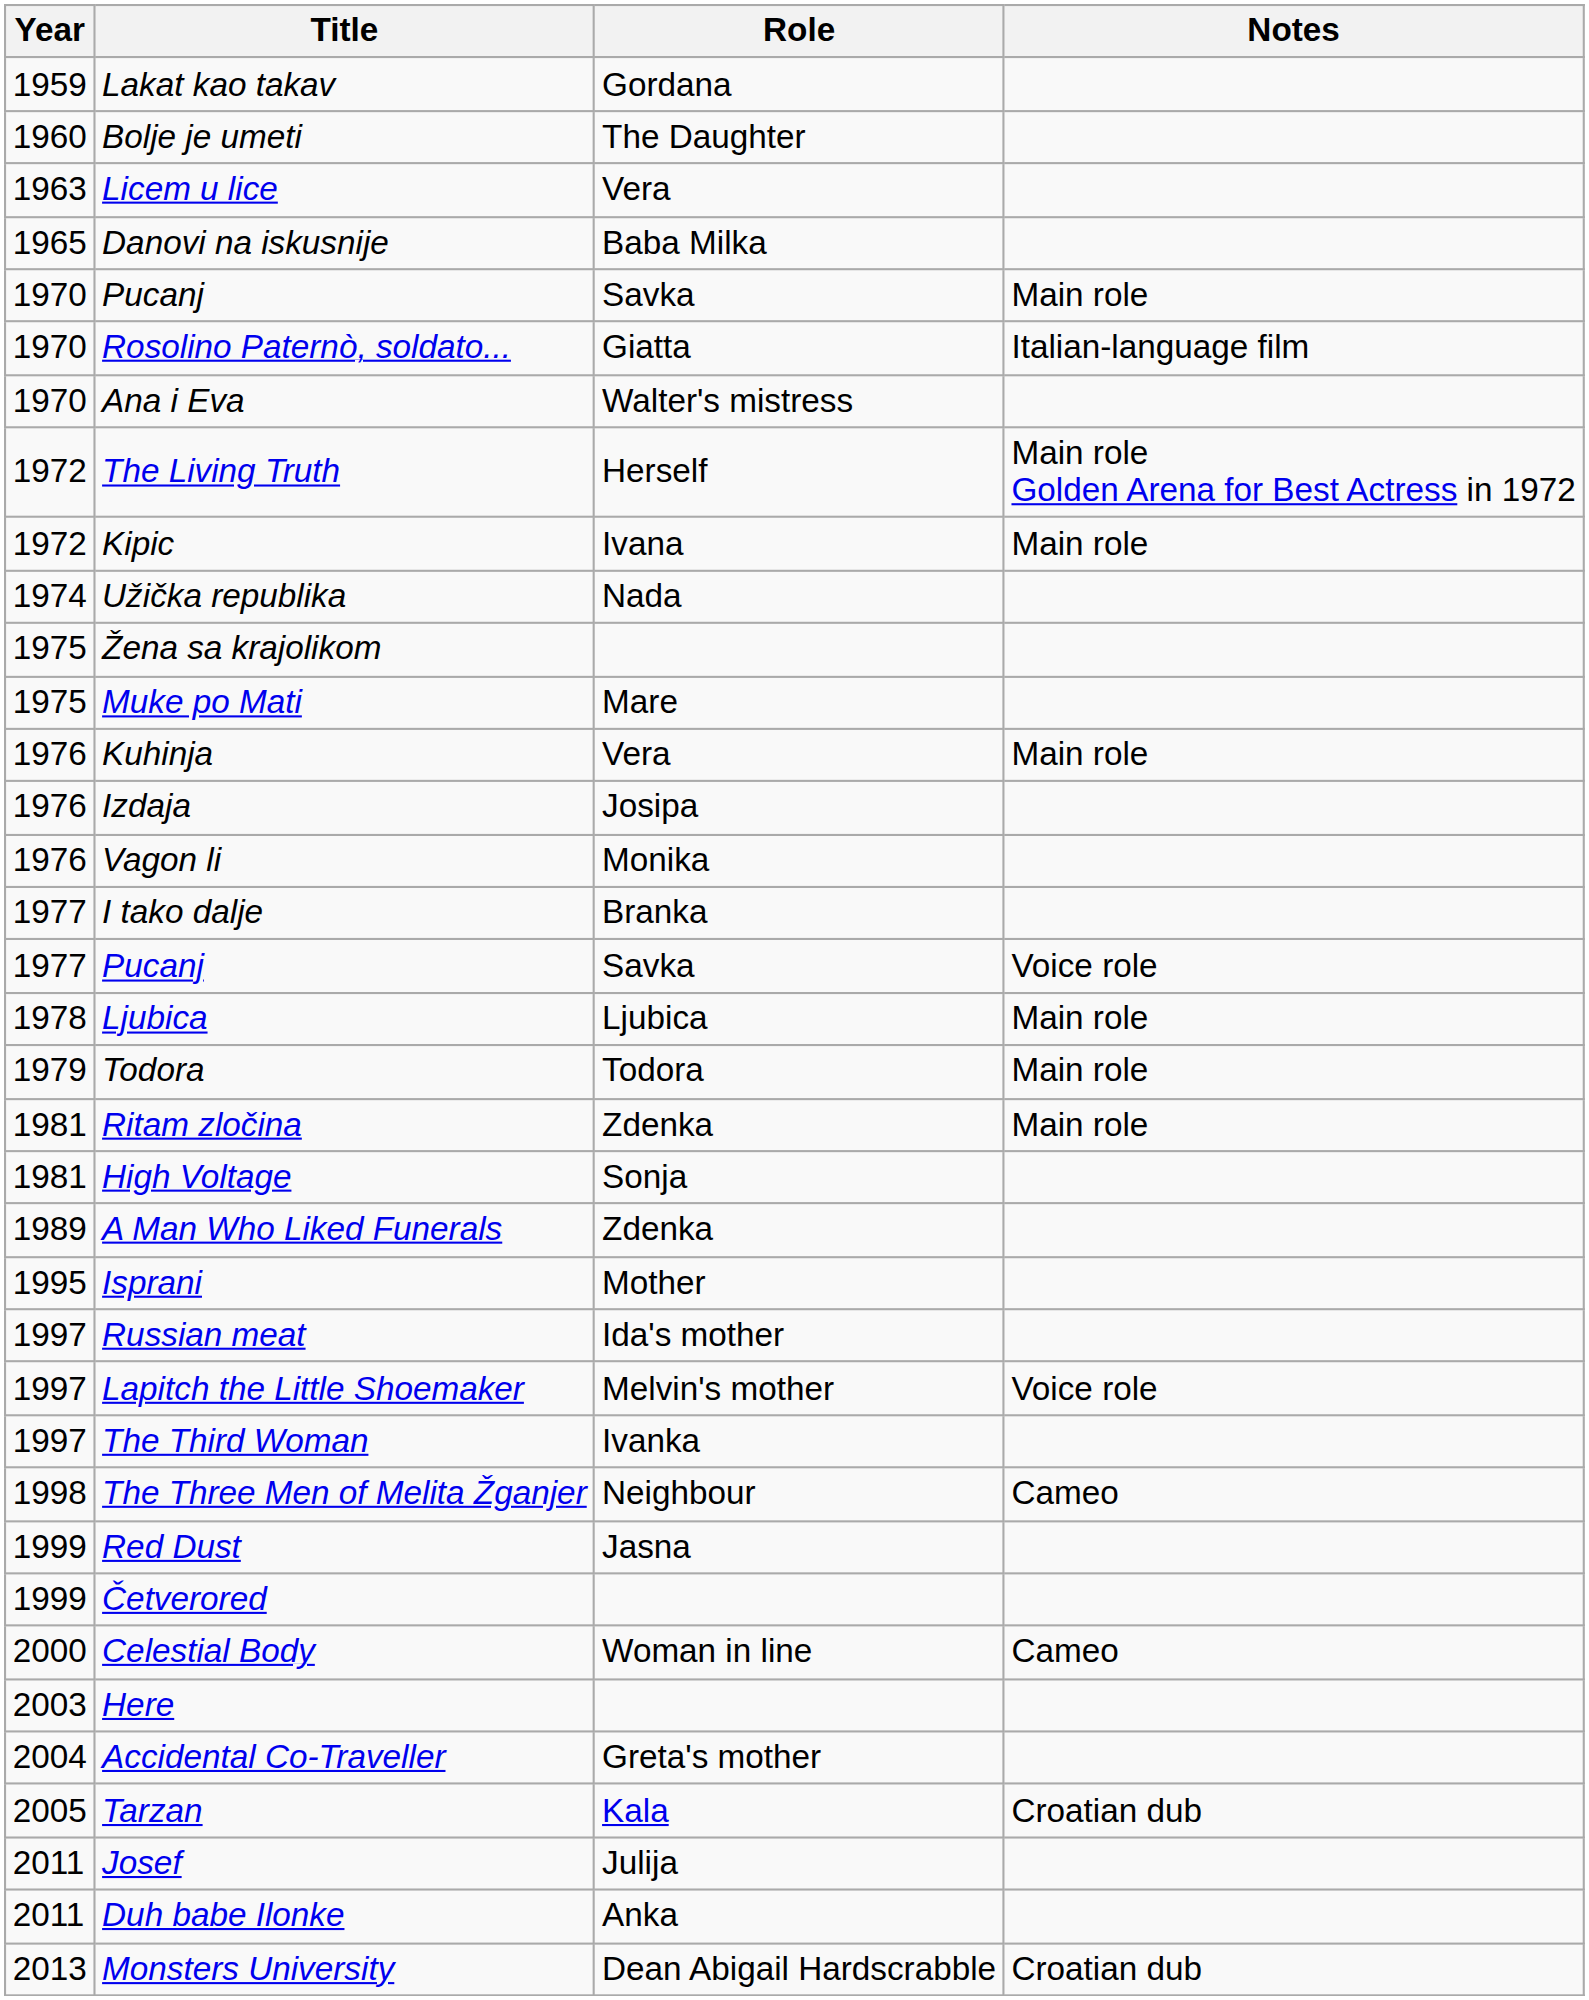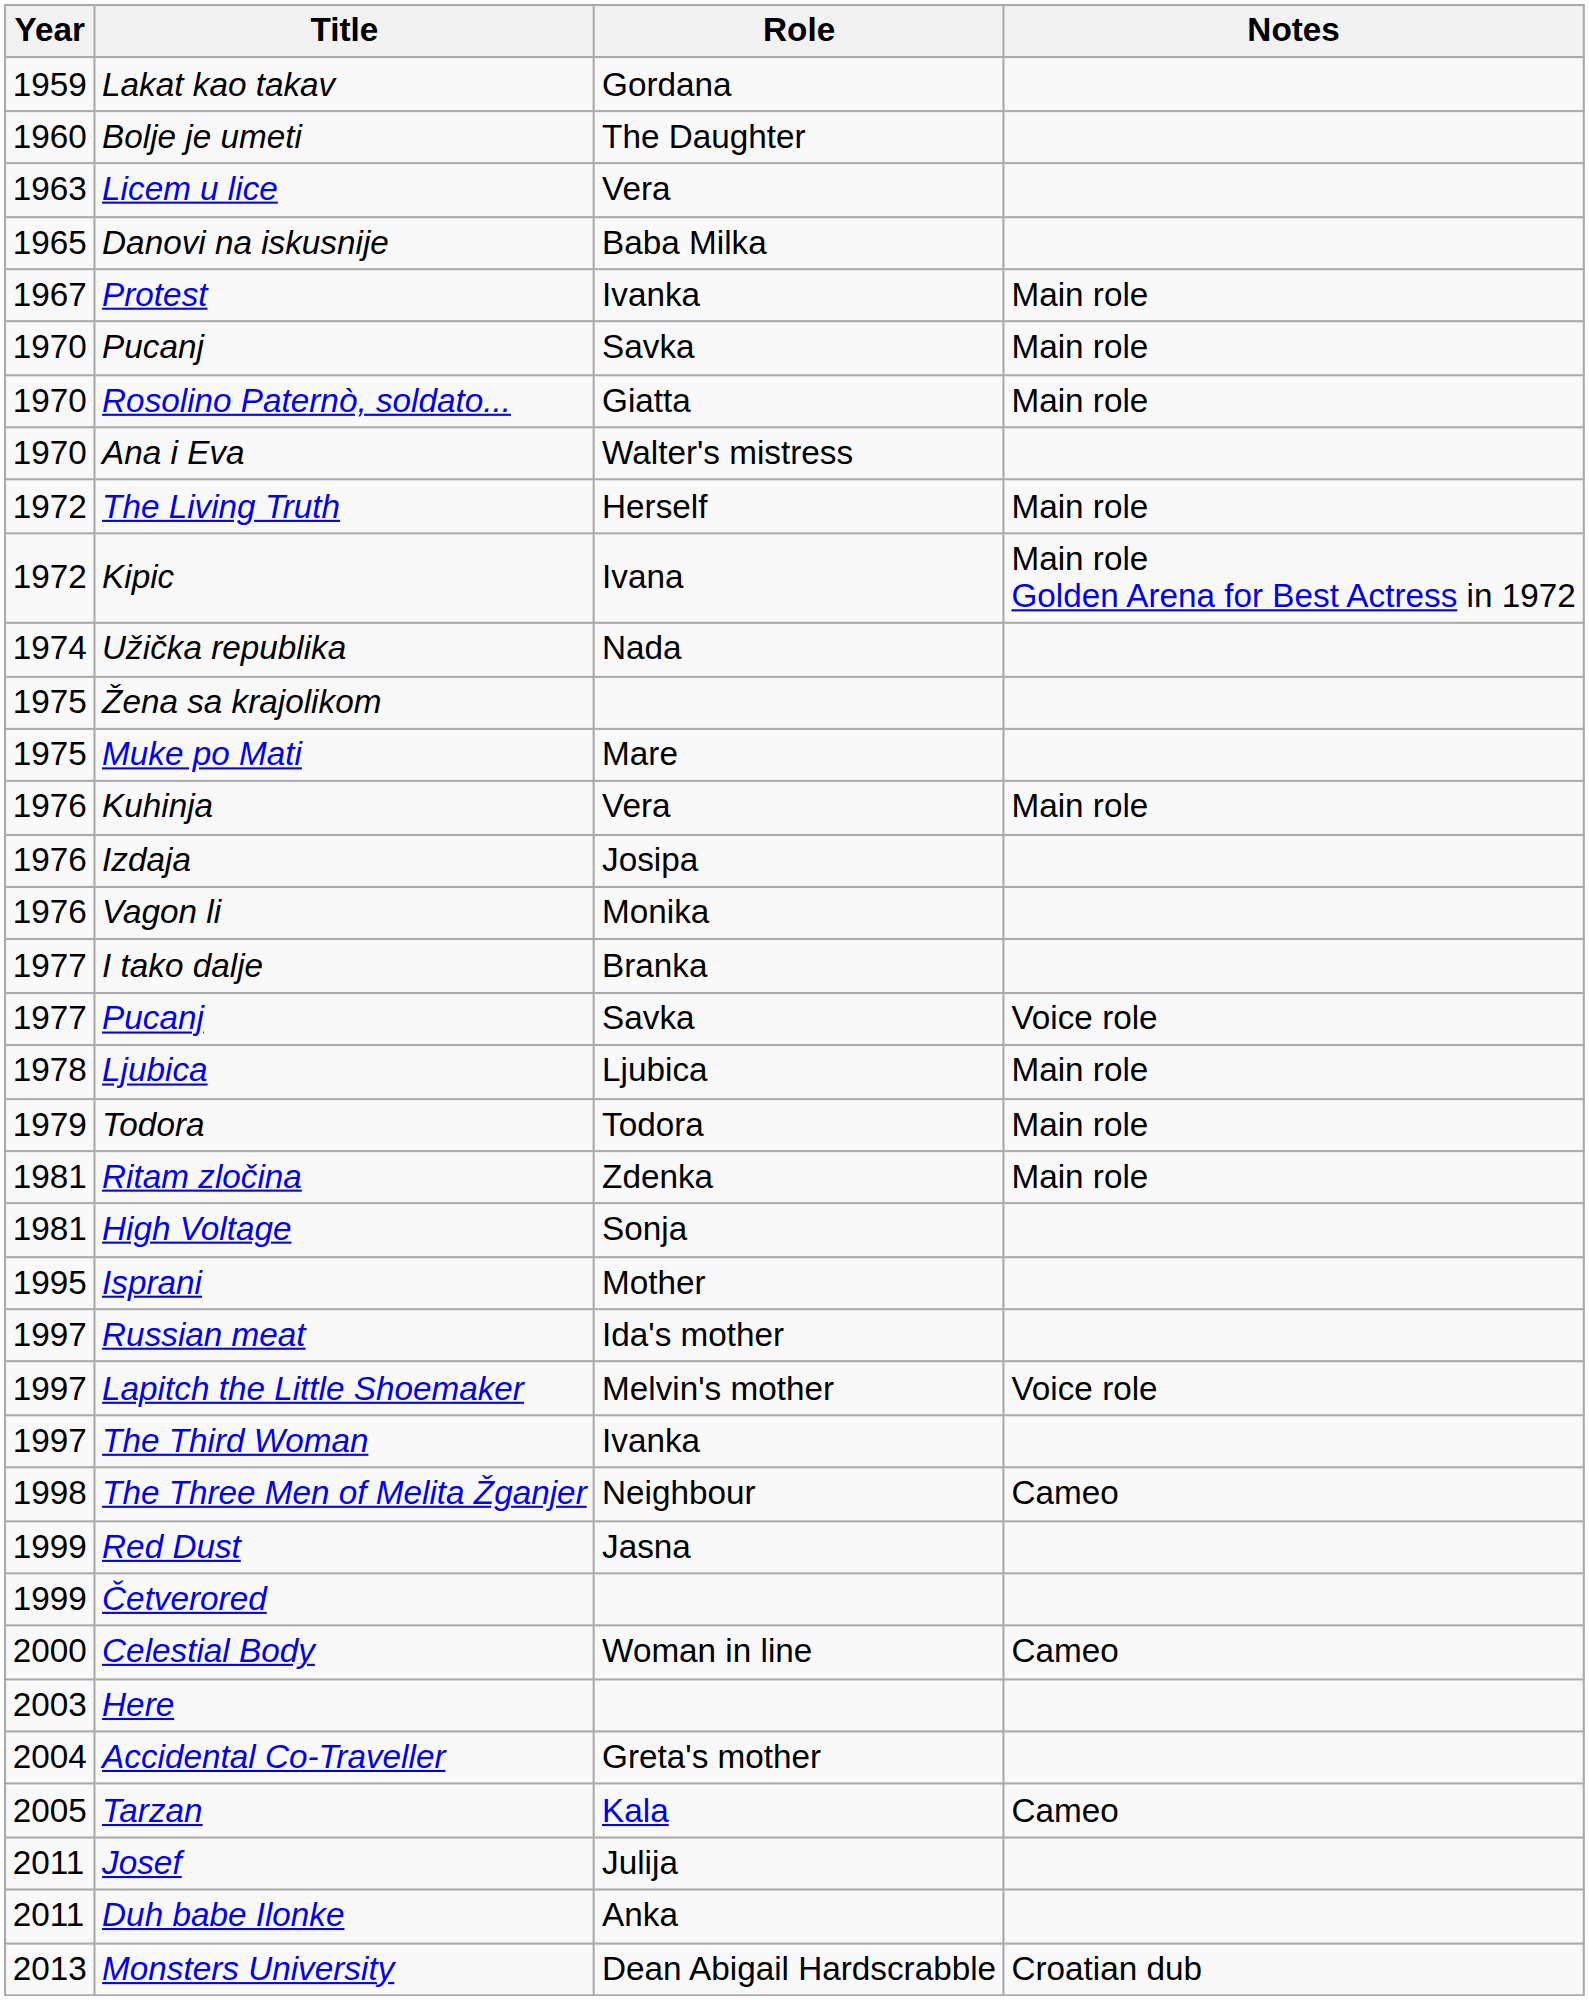+ row: 1967 | Protest | Ivanka | Main role
Rosolino Paternò, soldato... | Notes: Italian-language film -> Main role
The Living Truth | Notes: Main role Golden Arena for Best Actress in 1972 -> Main role
Kipic | Notes: Main role -> Main role Golden Arena for Best Actress in 1972
- row: 1989 | A Man Who Liked Funerals | Zdenka
Tarzan | Notes: Croatian dub -> Cameo
